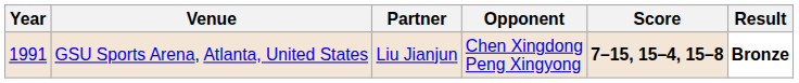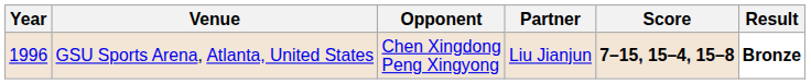columns swapped: Partner <-> Opponent
GSU Sports Arena, Atlanta, United States | Year: 1991 -> 1996
